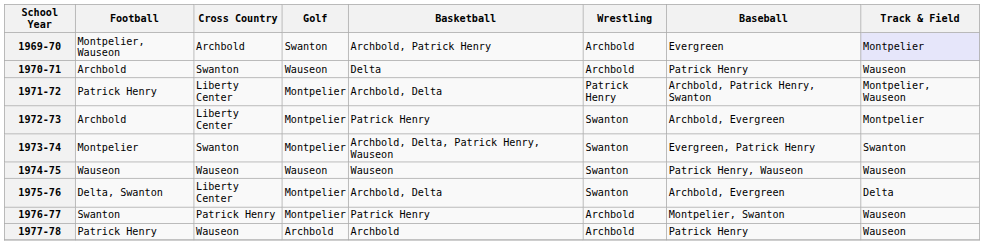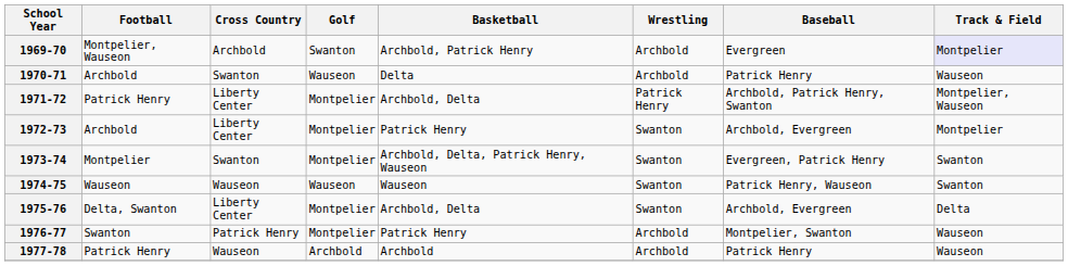1974-75 | Track & Field: Wauseon -> Swanton
